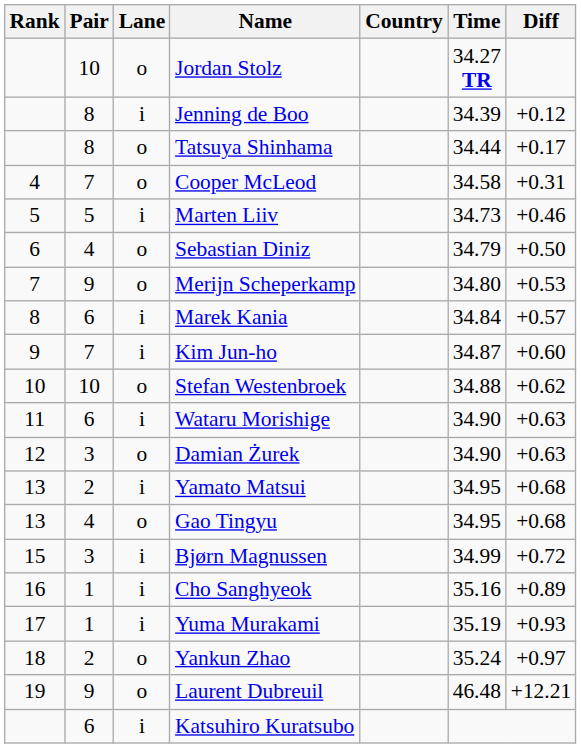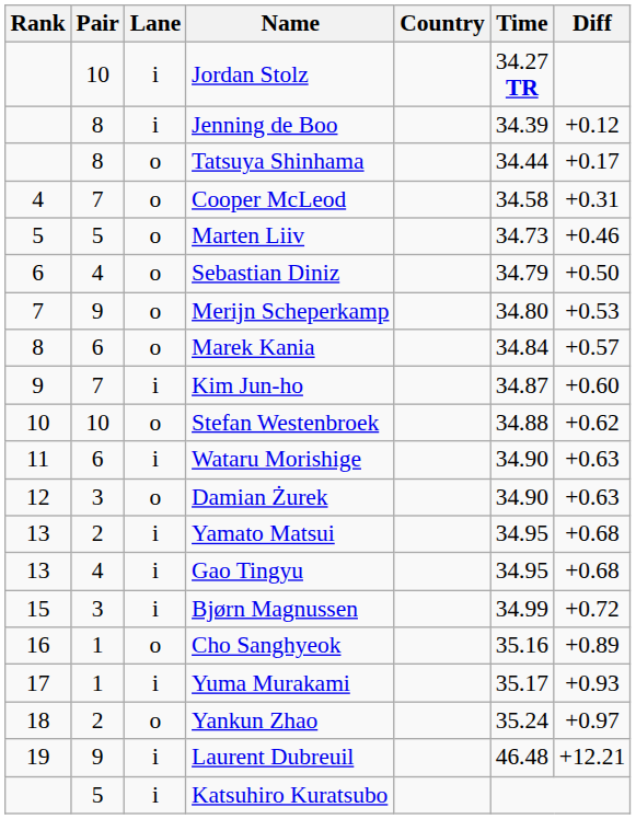Jordan Stolz | Lane: o -> i
Marten Liiv | Lane: i -> o
Marek Kania | Lane: i -> o
Gao Tingyu | Lane: o -> i
Cho Sanghyeok | Lane: i -> o
Yuma Murakami | Time: 35.19 -> 35.17
Laurent Dubreuil | Lane: o -> i
Katsuhiro Kuratsubo | Pair: 6 -> 5
